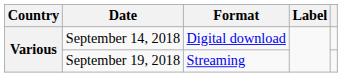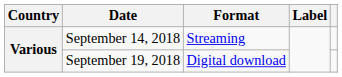September 14, 2018 | Format: Digital download -> Streaming
September 19, 2018 | Format: Streaming -> Digital download
